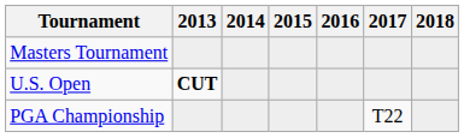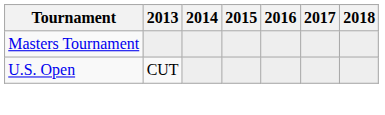U.S. Open | 2013: bold -> normal
- row: PGA Championship | T22
